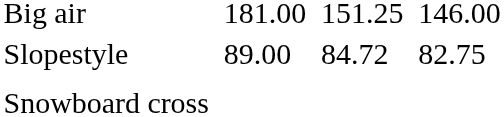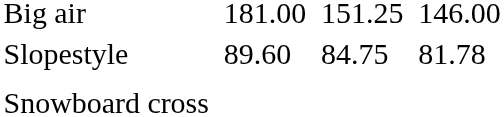Slopestyle | column 3: 89.00 -> 89.60
Slopestyle | column 5: 84.72 -> 84.75
Slopestyle | column 7: 82.75 -> 81.78
